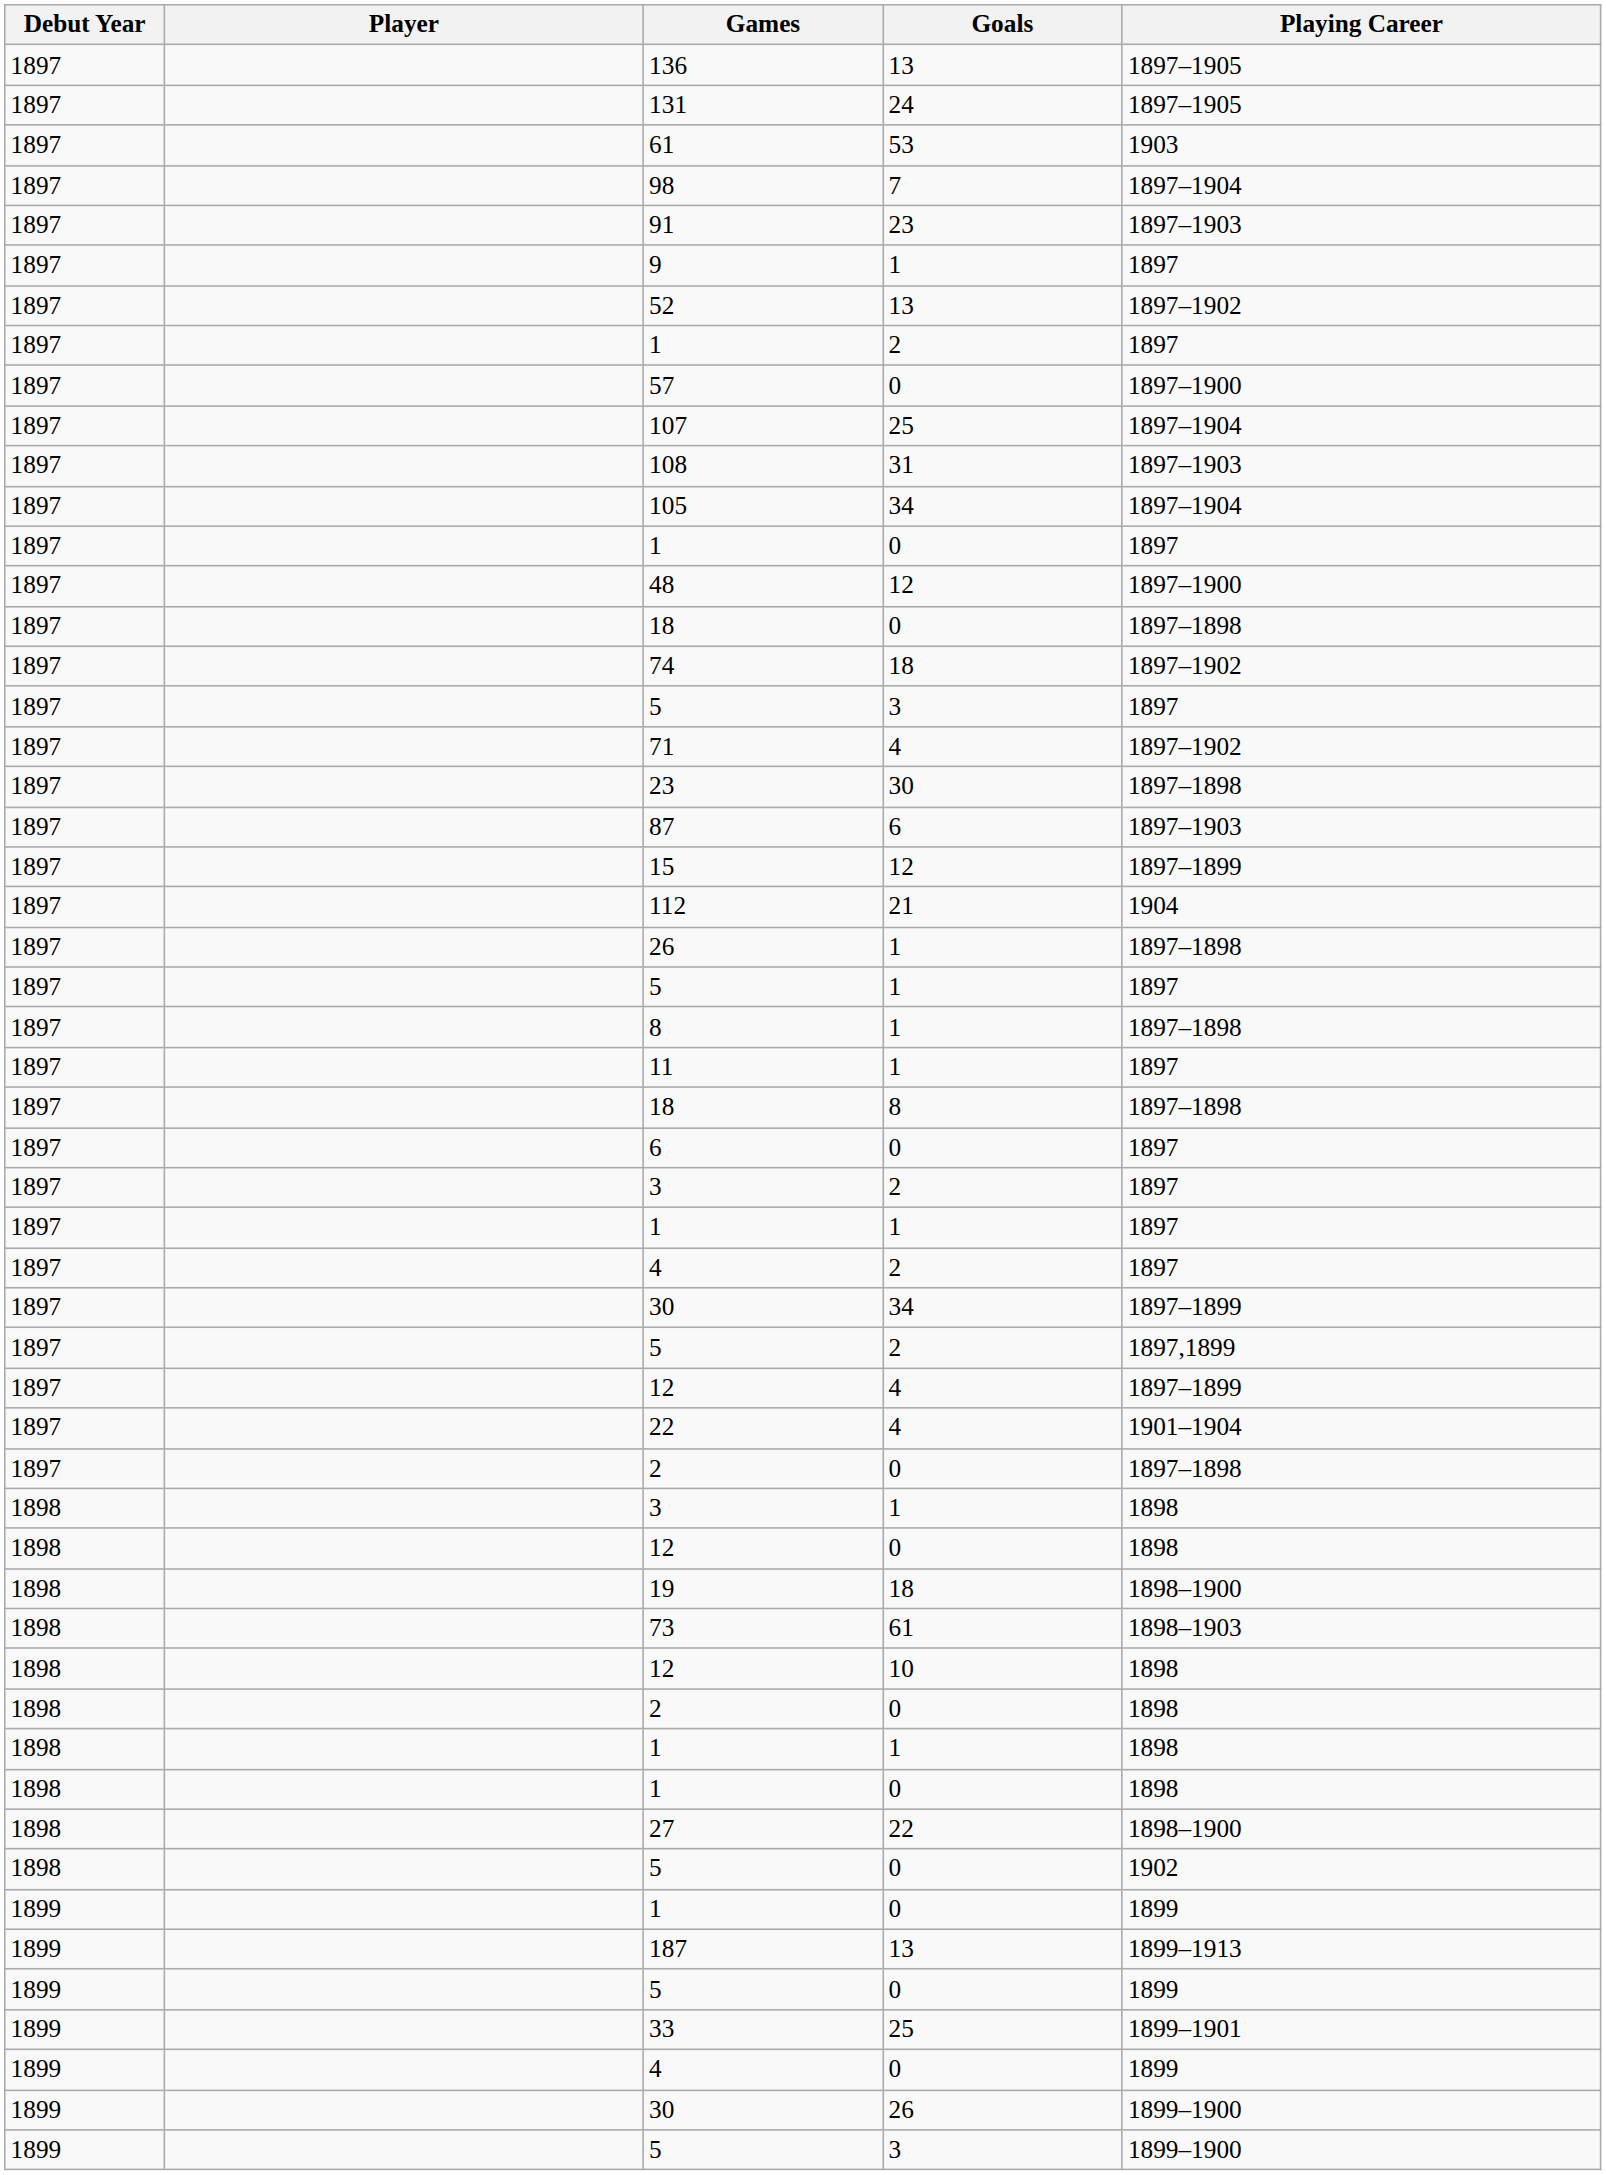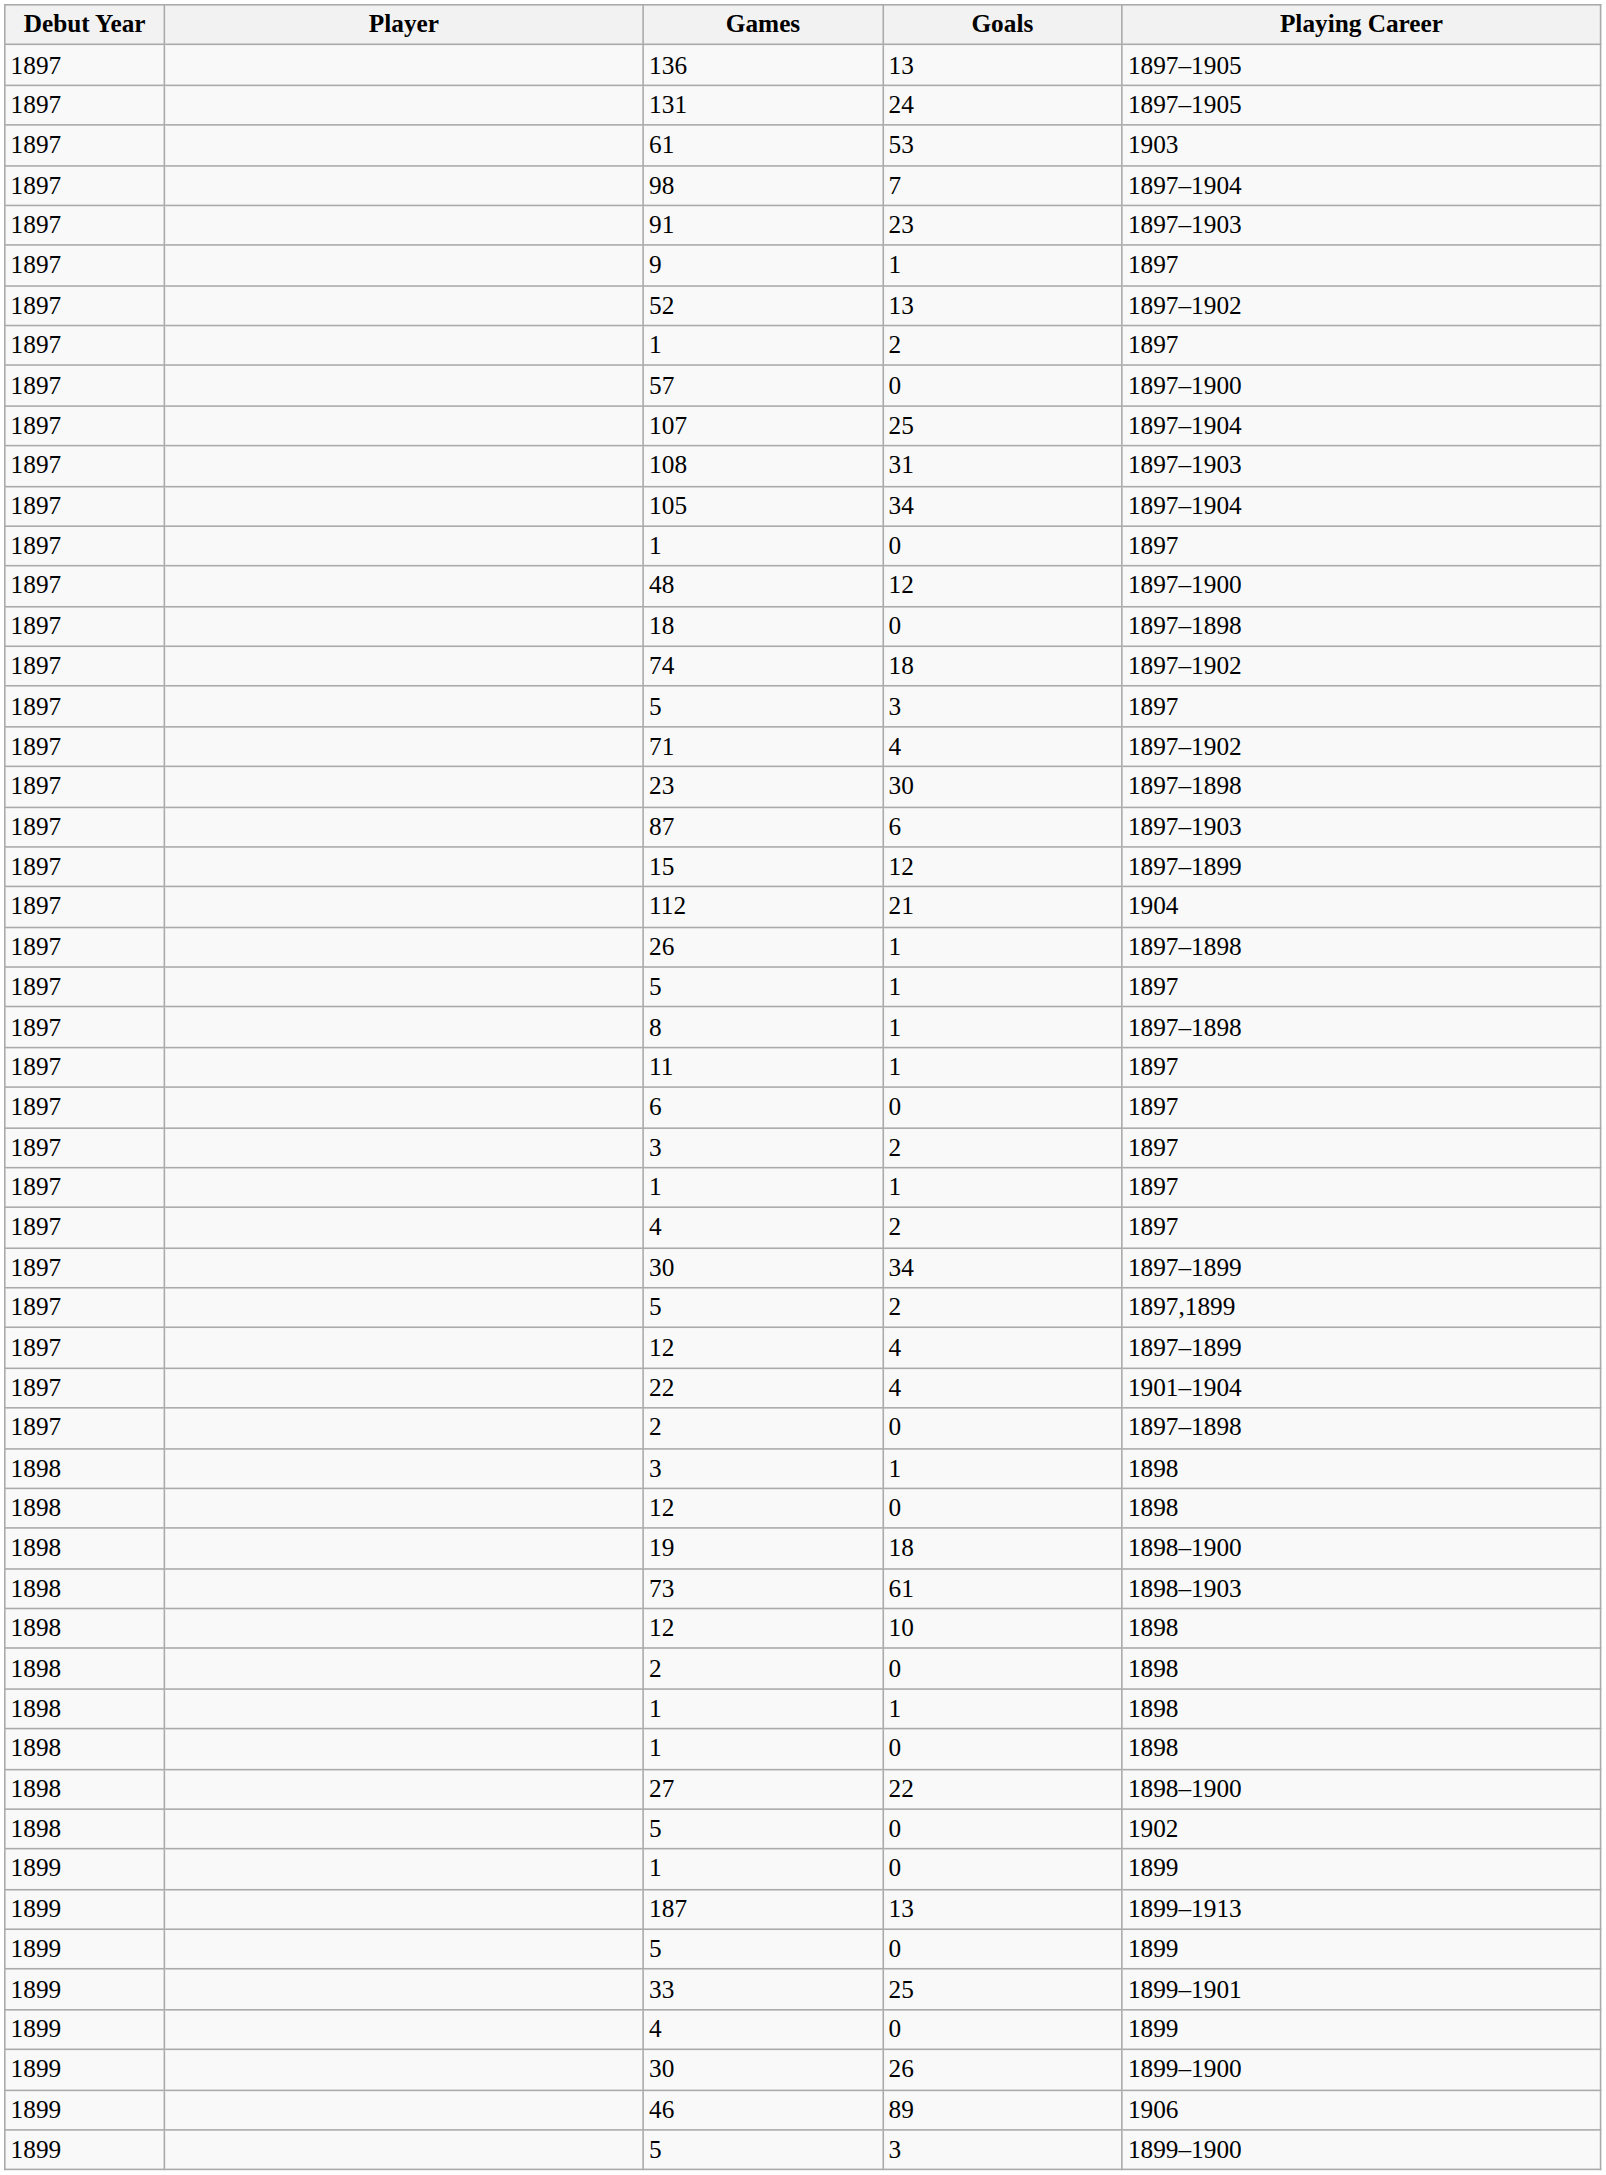- row: 1897 | 18 | 8 | 1897–1898
+ row: 1899 | 46 | 89 | 1906
